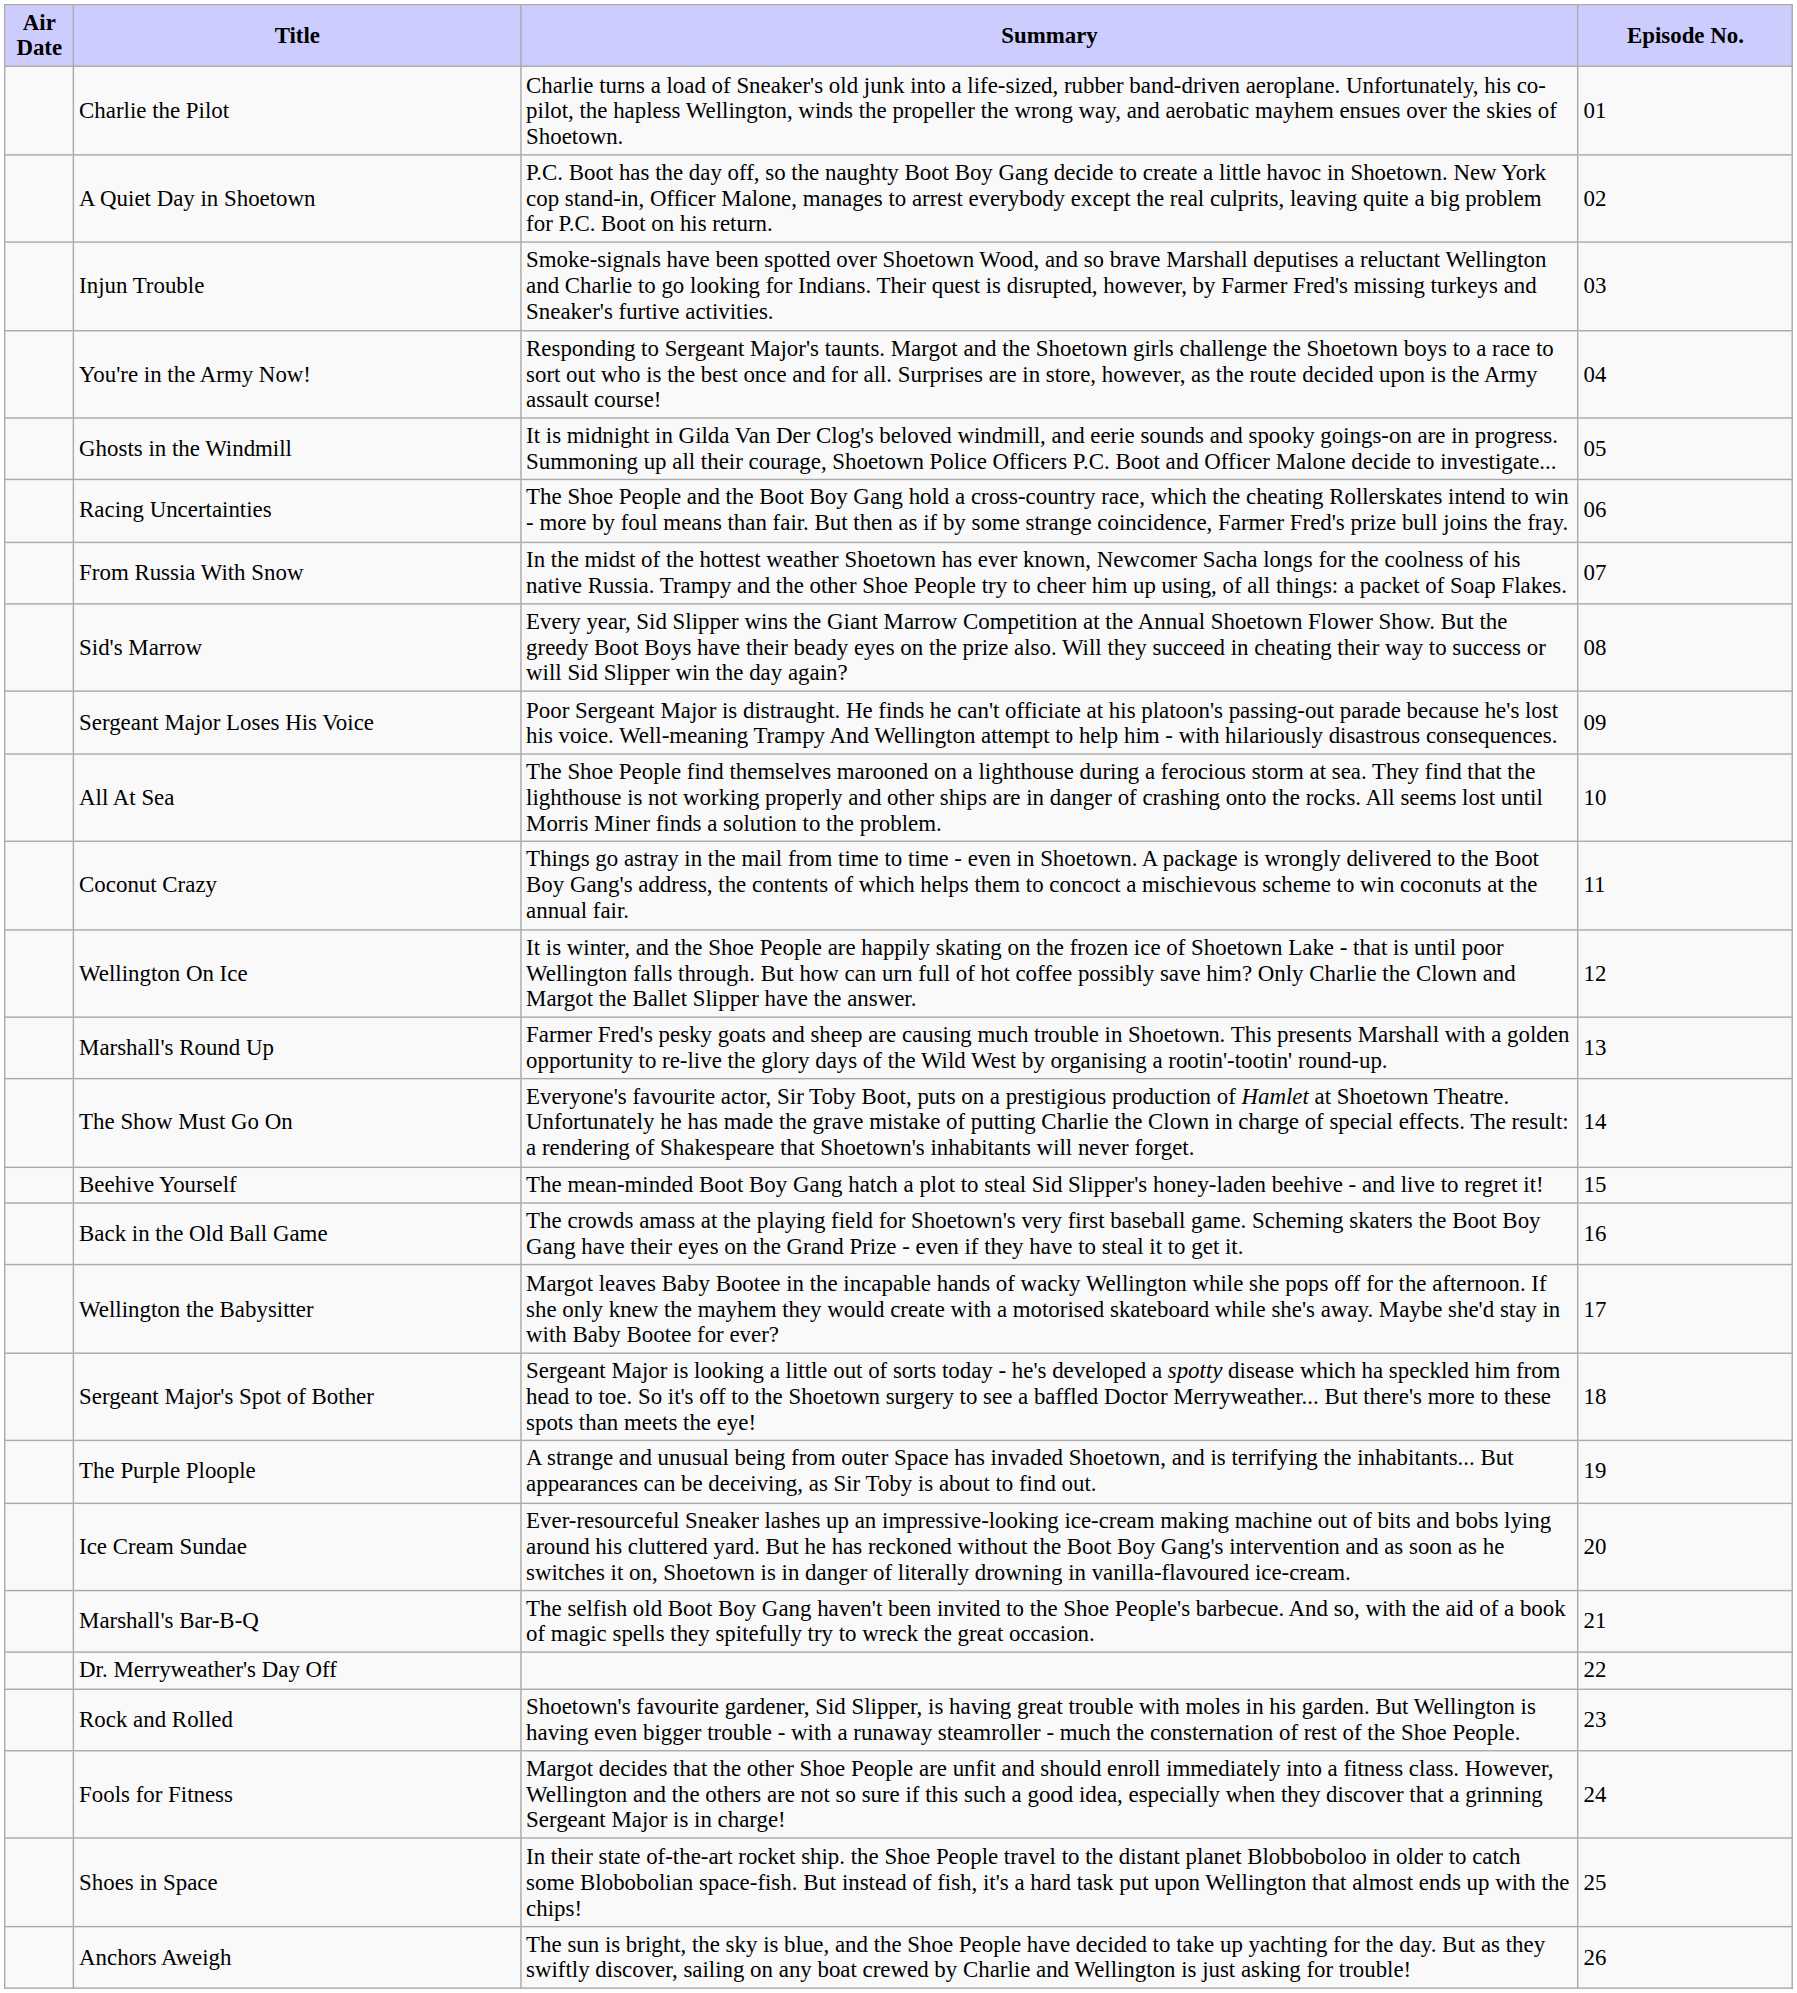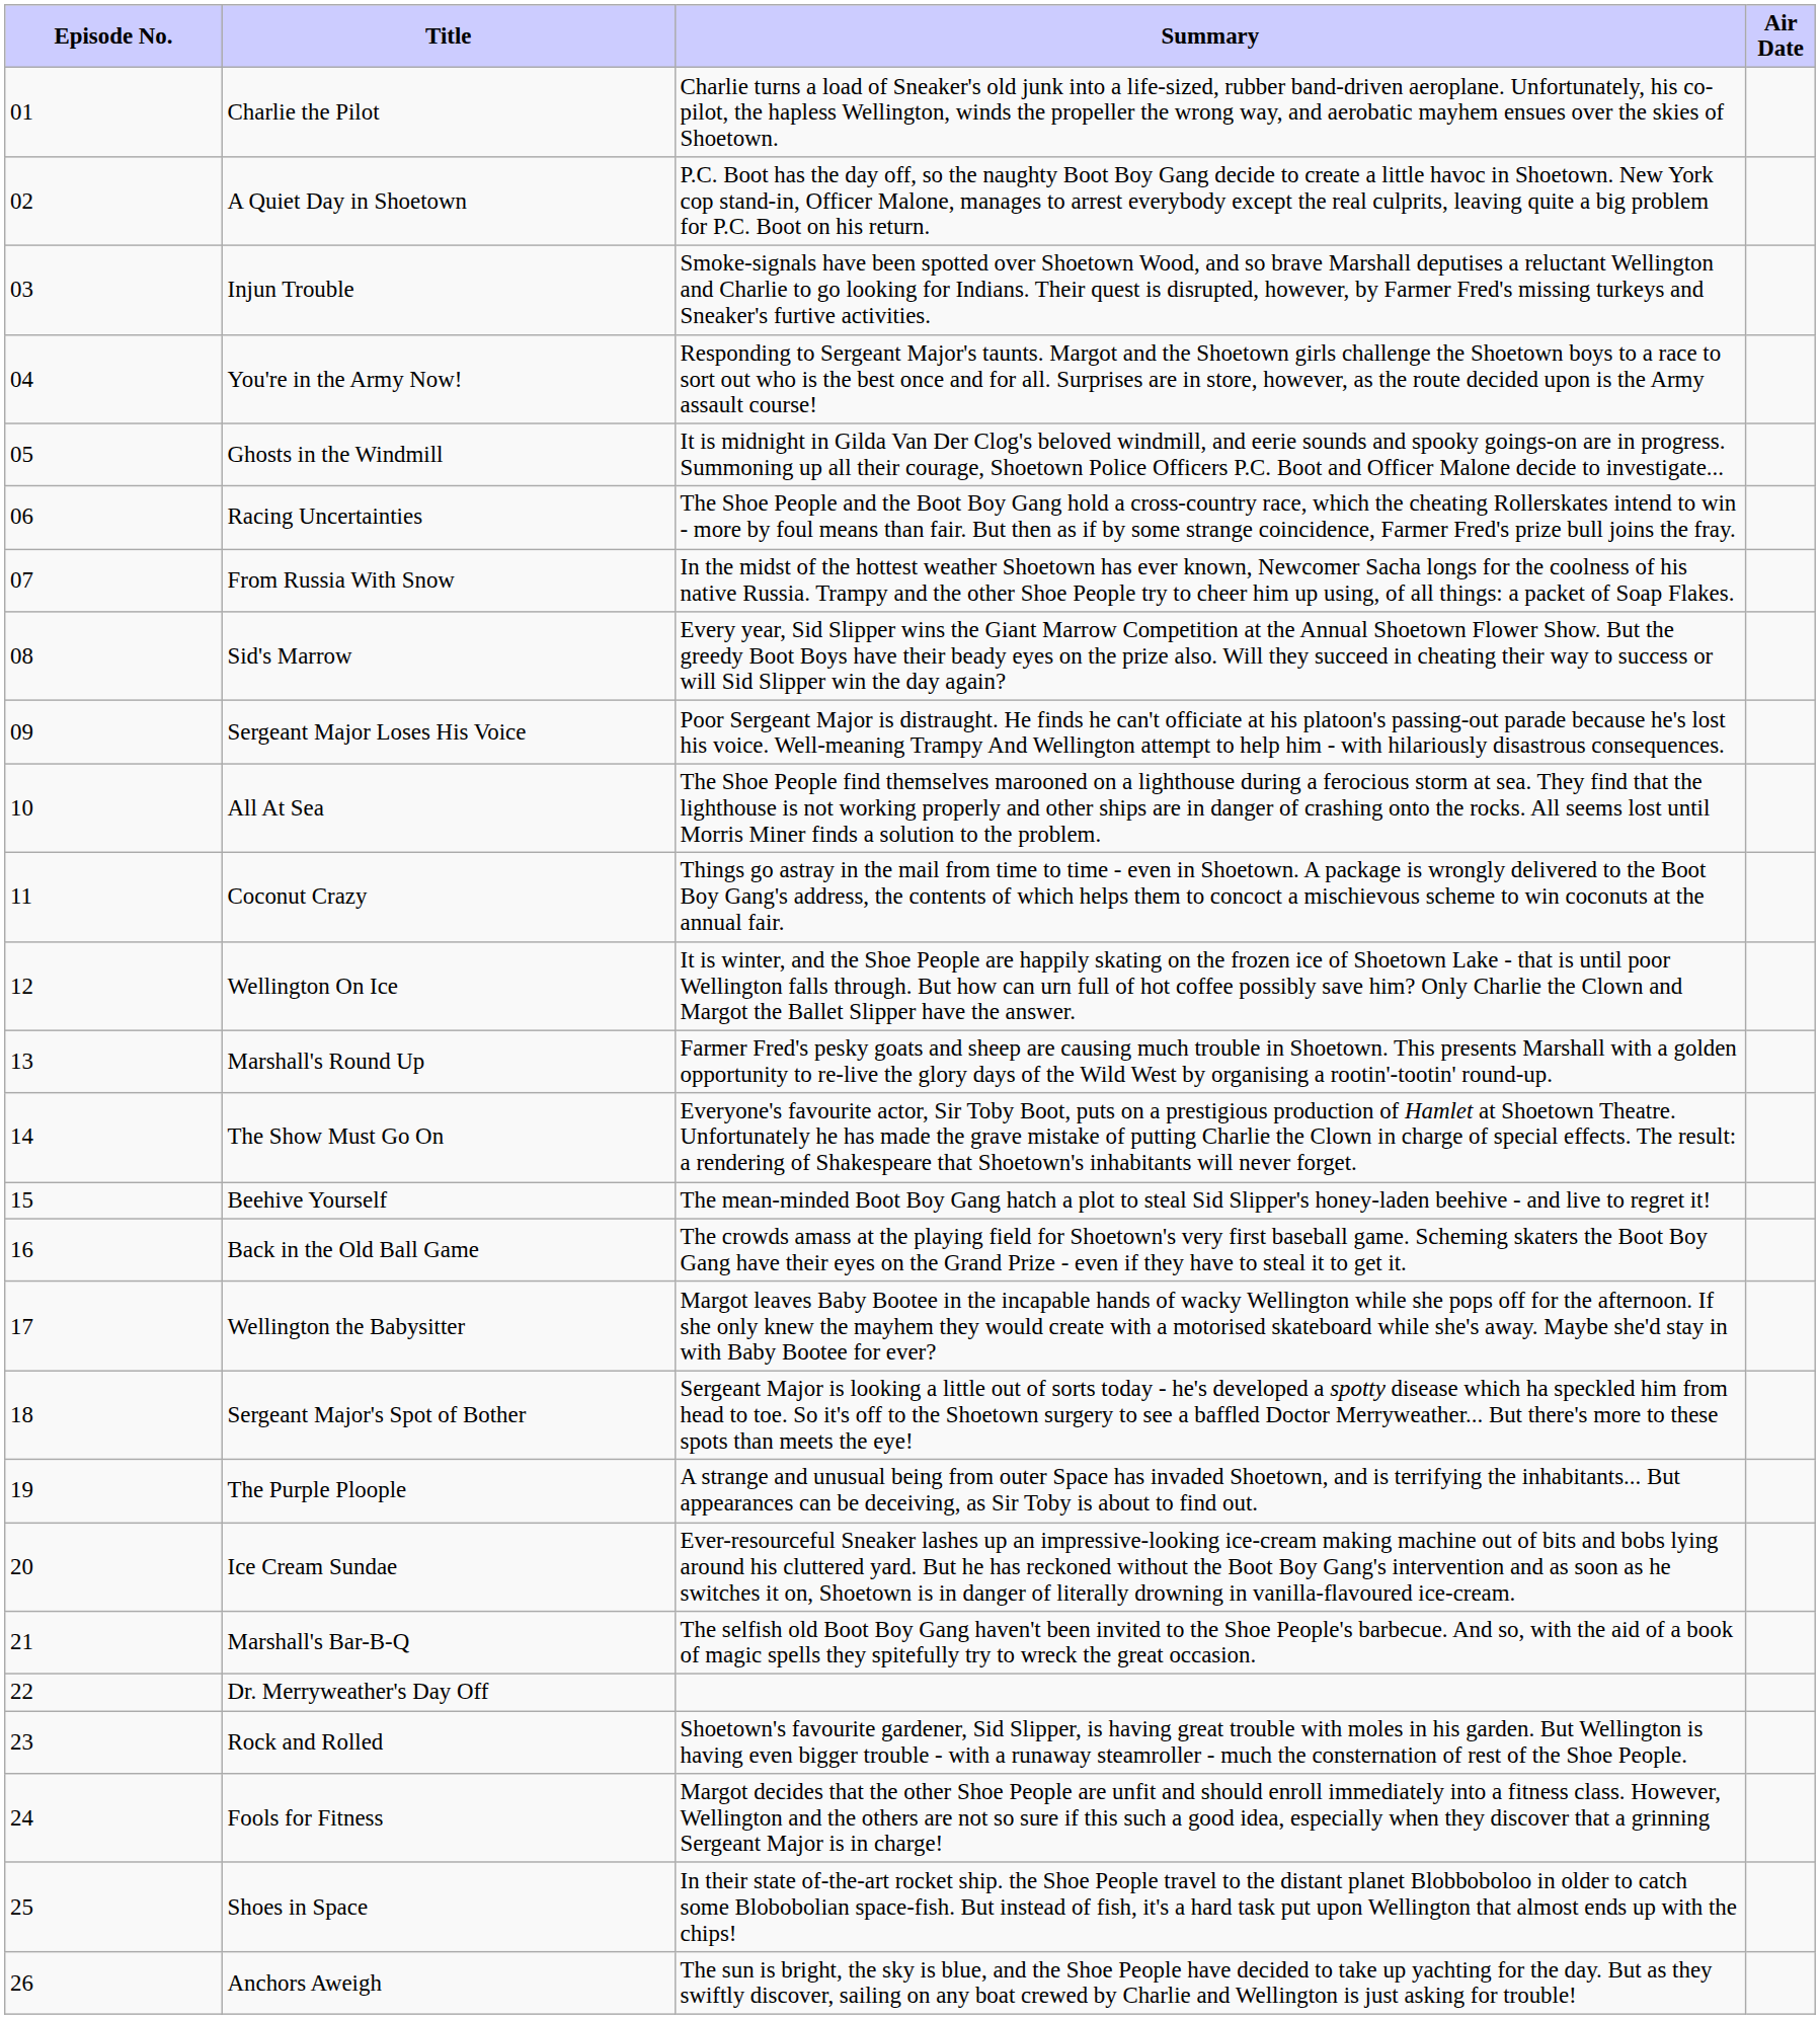columns swapped: Episode No. <-> Air Date
